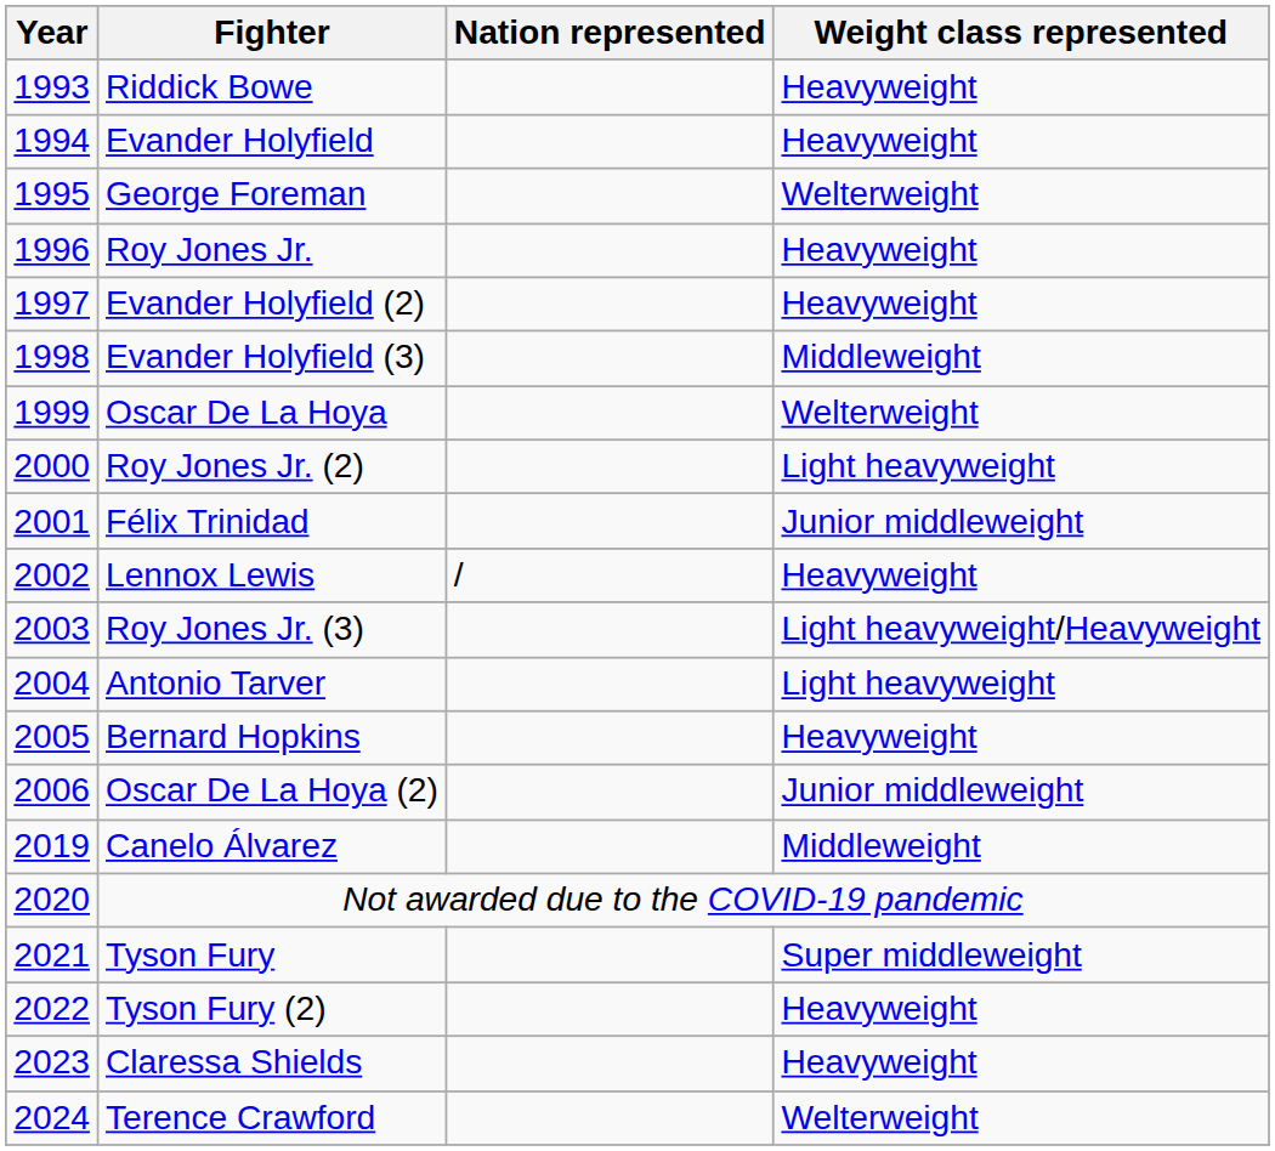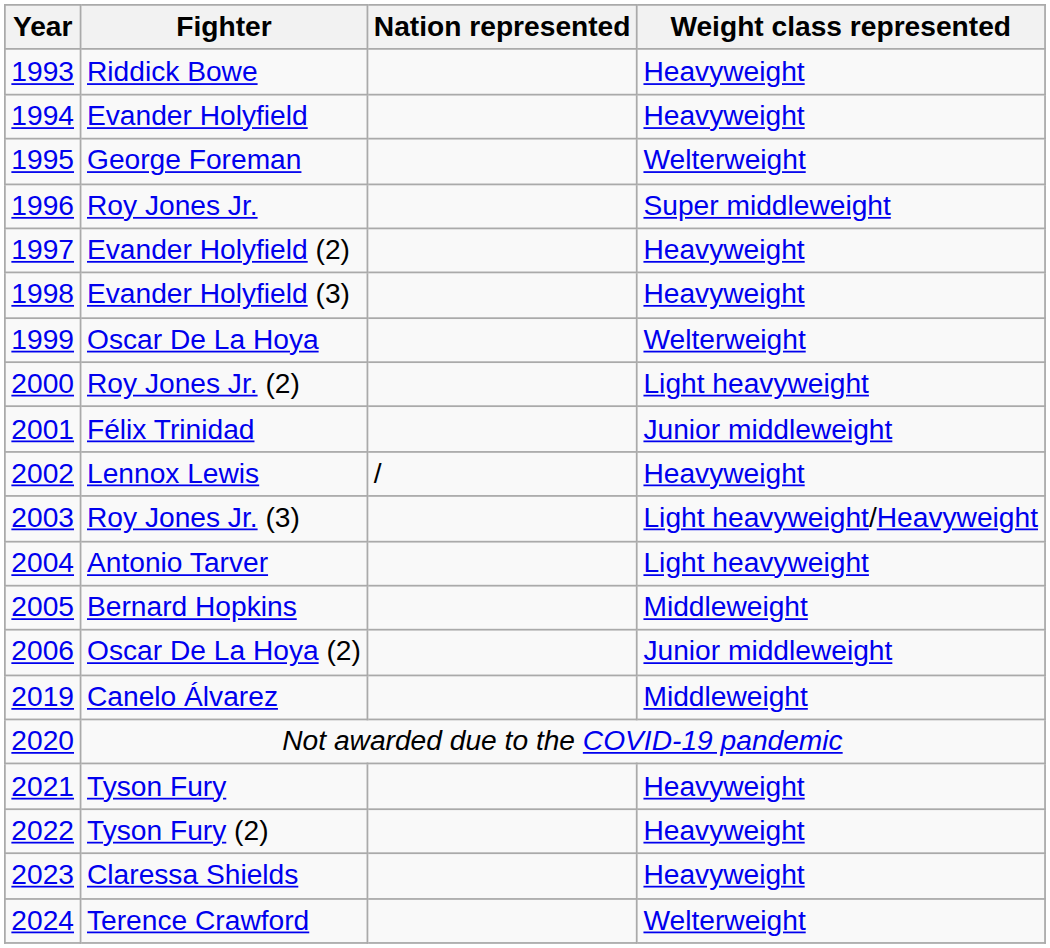Roy Jones Jr. | Weight class represented: Heavyweight -> Super middleweight
Evander Holyfield (3) | Weight class represented: Middleweight -> Heavyweight
Bernard Hopkins | Weight class represented: Heavyweight -> Middleweight
Tyson Fury | Weight class represented: Super middleweight -> Heavyweight
